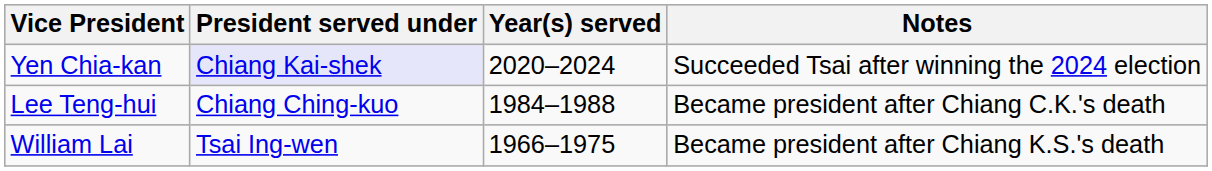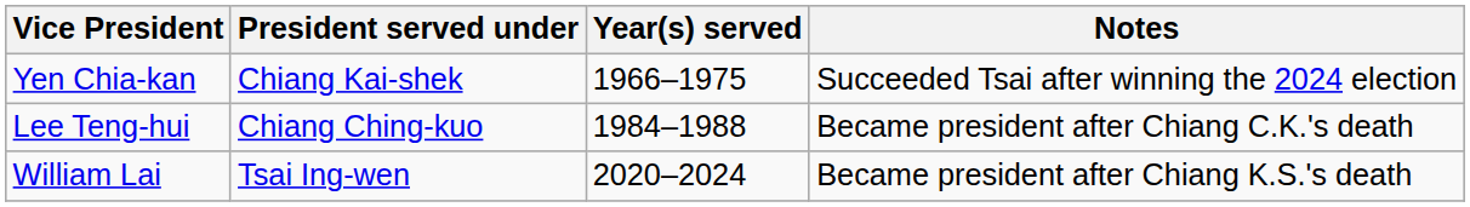Yen Chia-kan | President served under: lavender background -> no background
Yen Chia-kan | Year(s) served: 2020–2024 -> 1966–1975
William Lai | Year(s) served: 1966–1975 -> 2020–2024
